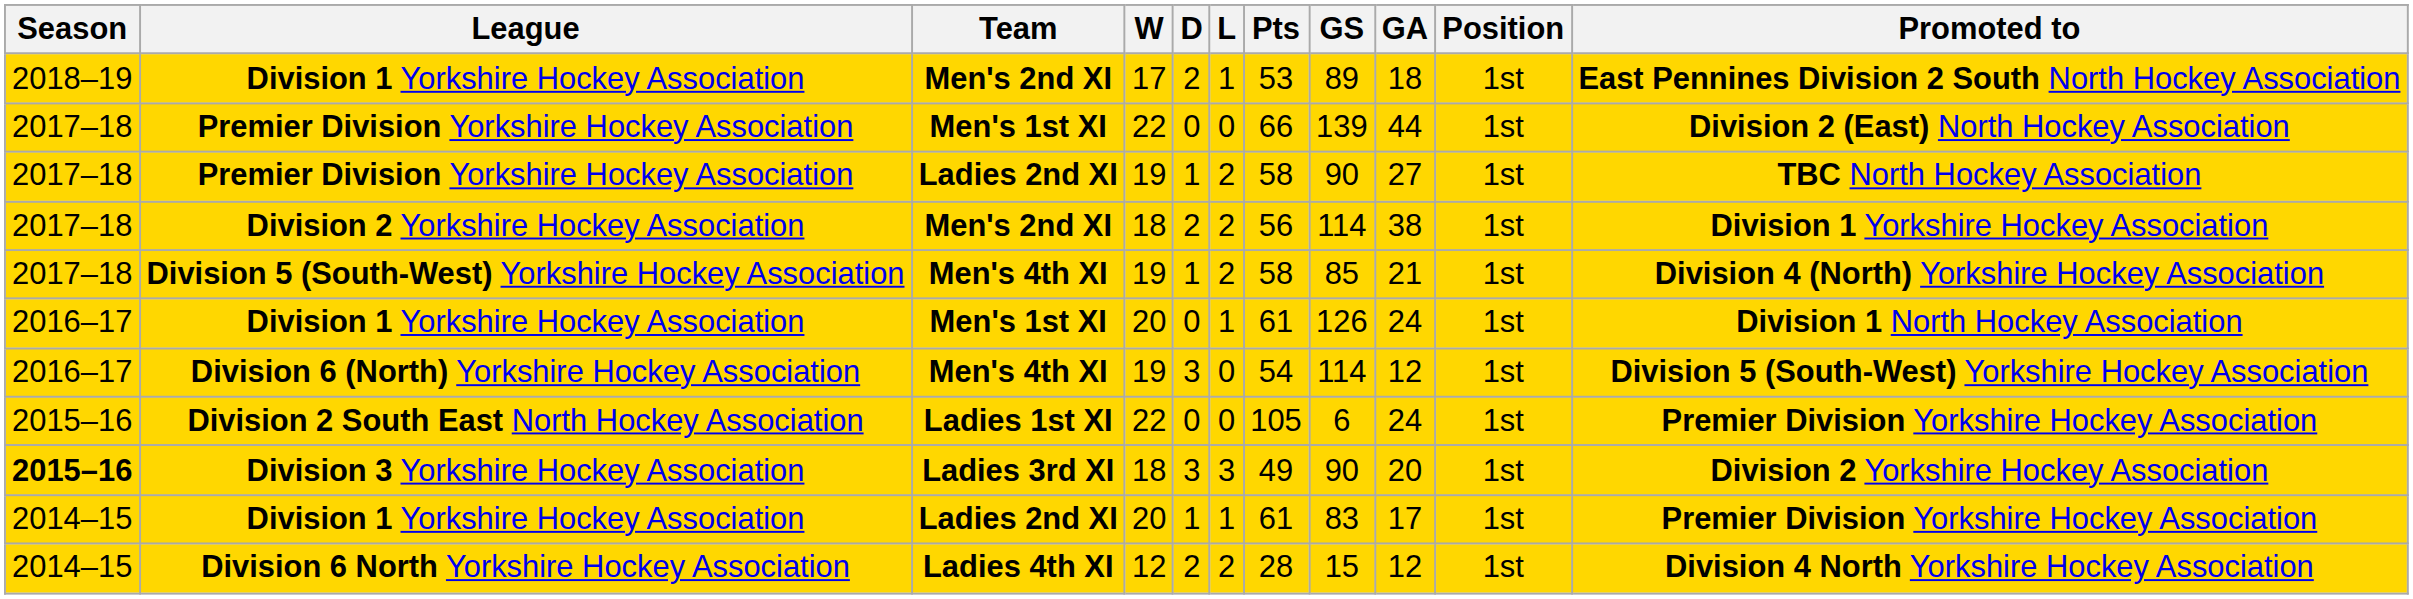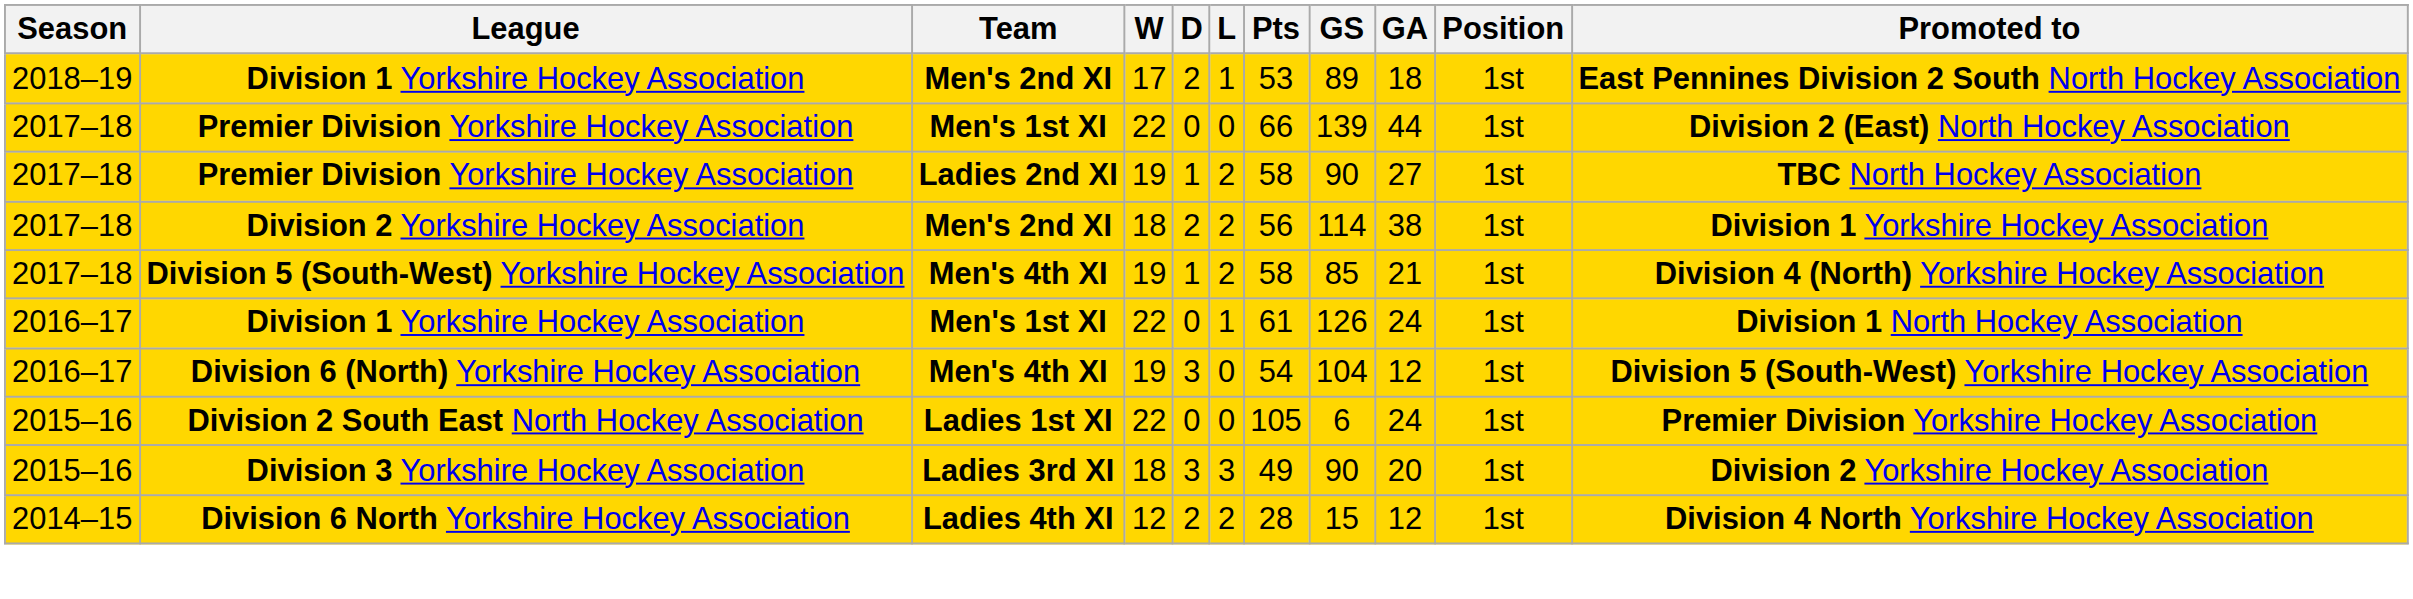Division 1 Yorkshire Hockey Association / Men's 1st XI | W: 20 -> 22
Division 6 (North) Yorkshire Hockey Association | GS: 114 -> 104
Division 3 Yorkshire Hockey Association | Season: bold -> normal
- row: 2014–15 | Division 1 Yorkshire Hockey Association | Ladies 2nd XI | 20 | 1 | 1 | 61 | 83 | 17 | 1st | Premier Division Yorkshire Hockey Association
